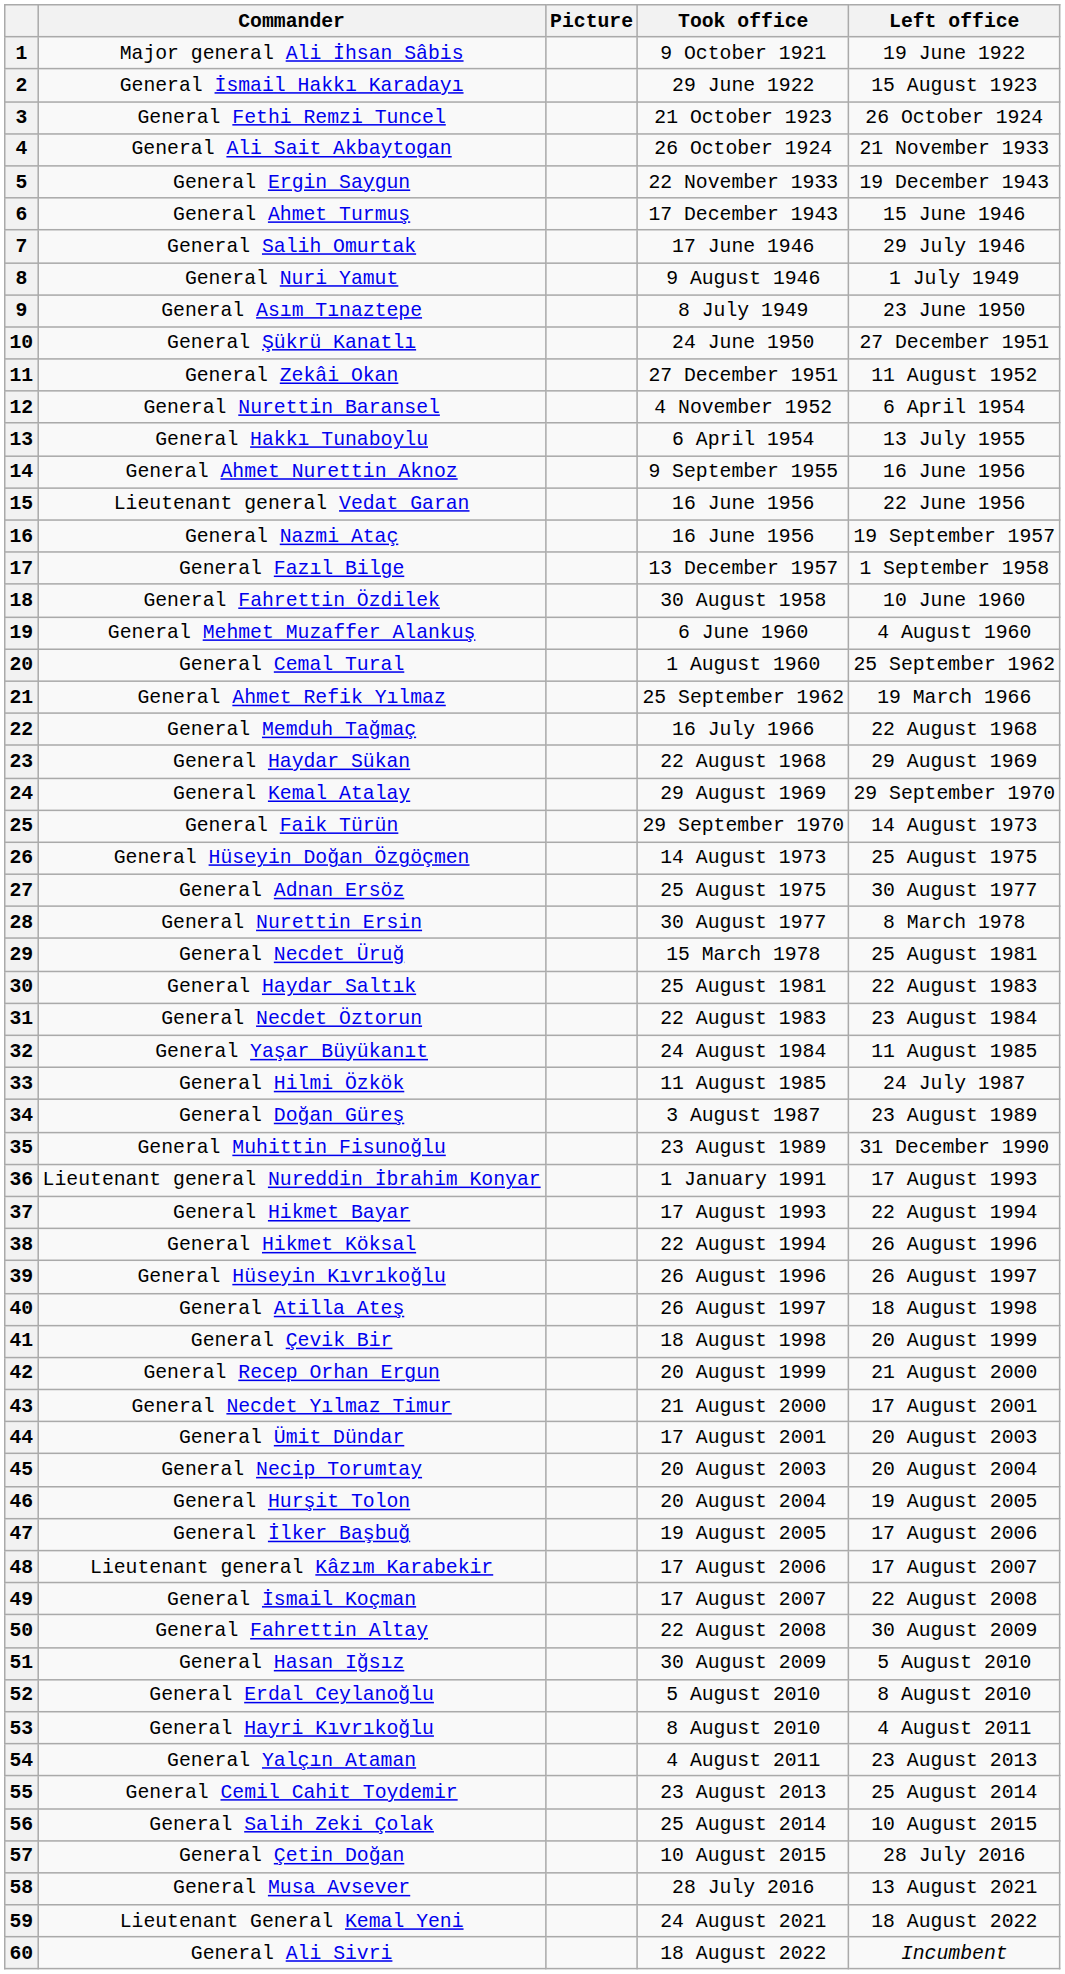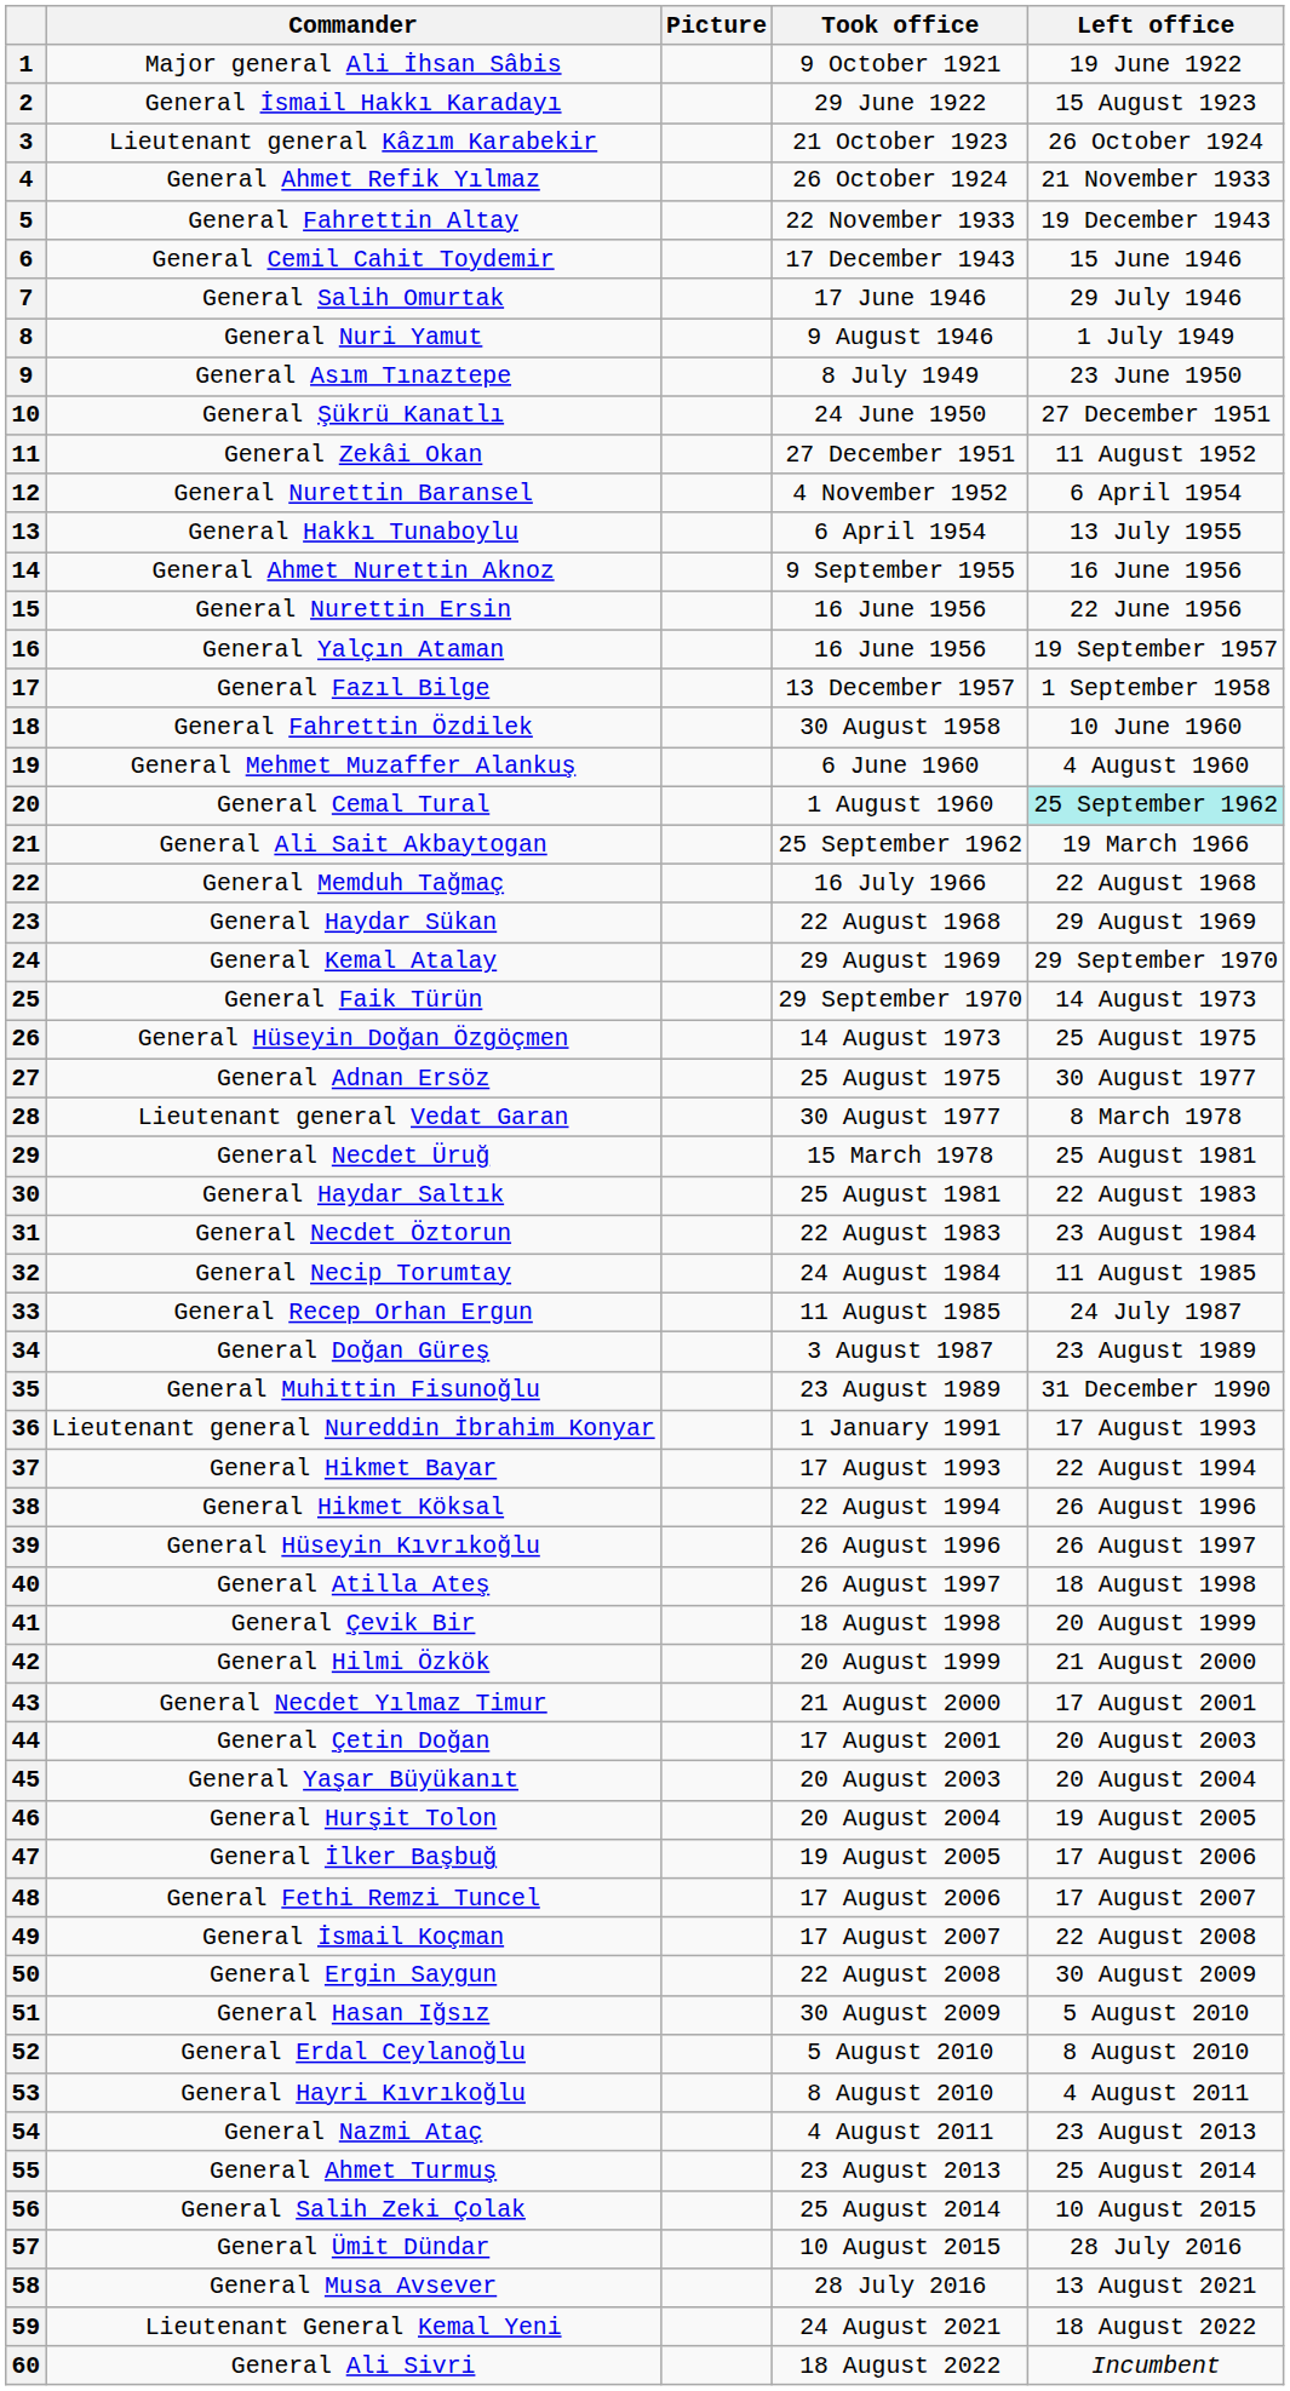3 | Commander: General Fethi Remzi Tuncel -> Lieutenant general Kâzım Karabekir
4 | Commander: General Ali Sait Akbaytogan -> General Ahmet Refik Yılmaz
5 | Commander: General Ergin Saygun -> General Fahrettin Altay
6 | Commander: General Ahmet Turmuş -> General Cemil Cahit Toydemir
15 | Commander: Lieutenant general Vedat Garan -> General Nurettin Ersin
16 | Commander: General Nazmi Ataç -> General Yalçın Ataman
20 | Left office: no background -> paleturquoise background
21 | Commander: General Ahmet Refik Yılmaz -> General Ali Sait Akbaytogan
28 | Commander: General Nurettin Ersin -> Lieutenant general Vedat Garan
32 | Commander: General Yaşar Büyükanıt -> General Necip Torumtay
33 | Commander: General Hilmi Özkök -> General Recep Orhan Ergun
42 | Commander: General Recep Orhan Ergun -> General Hilmi Özkök
44 | Commander: General Ümit Dündar -> General Çetin Doğan
45 | Commander: General Necip Torumtay -> General Yaşar Büyükanıt
48 | Commander: Lieutenant general Kâzım Karabekir -> General Fethi Remzi Tuncel
50 | Commander: General Fahrettin Altay -> General Ergin Saygun
54 | Commander: General Yalçın Ataman -> General Nazmi Ataç
55 | Commander: General Cemil Cahit Toydemir -> General Ahmet Turmuş
57 | Commander: General Çetin Doğan -> General Ümit Dündar
